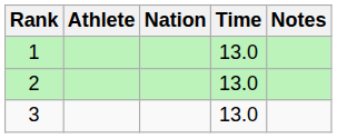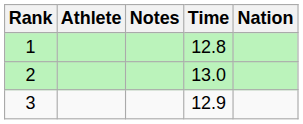columns swapped: Nation <-> Notes
1 | Time: 13.0 -> 12.8
3 | Time: 13.0 -> 12.9
